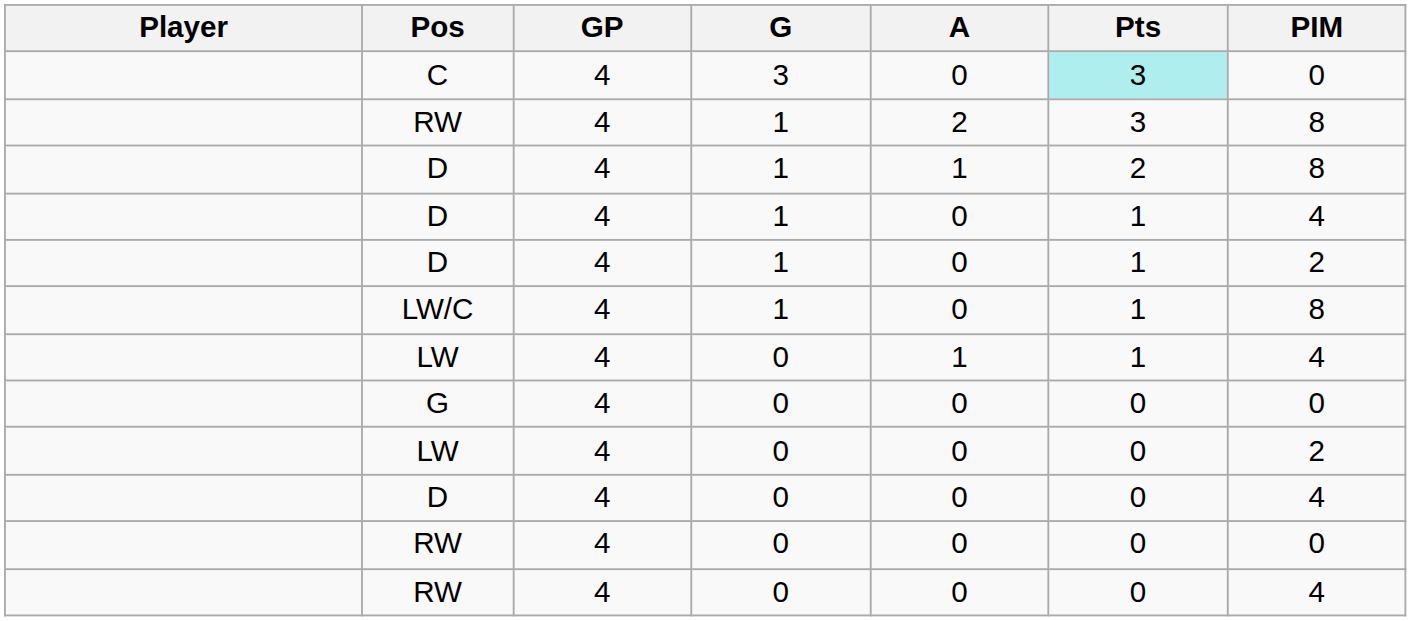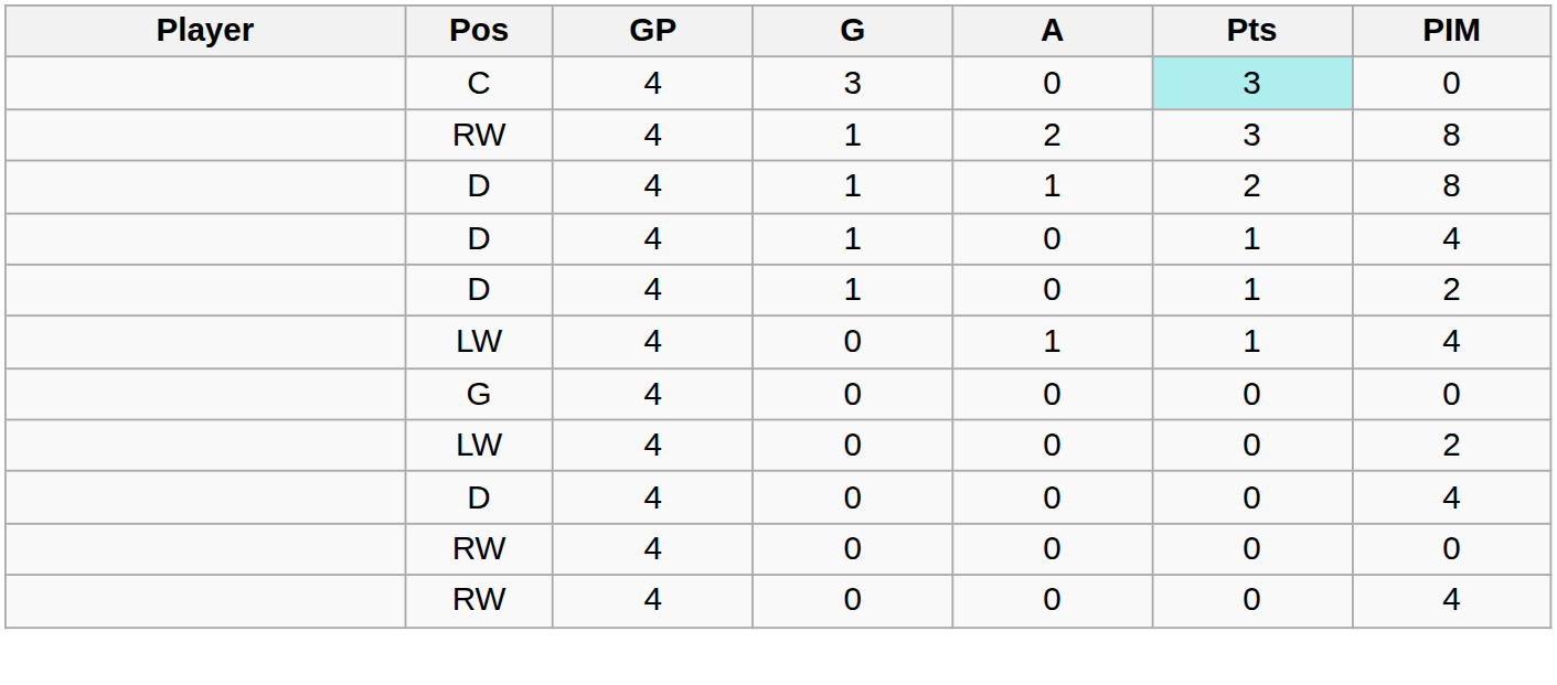- row: LW/C | 4 | 1 | 0 | 1 | 8
